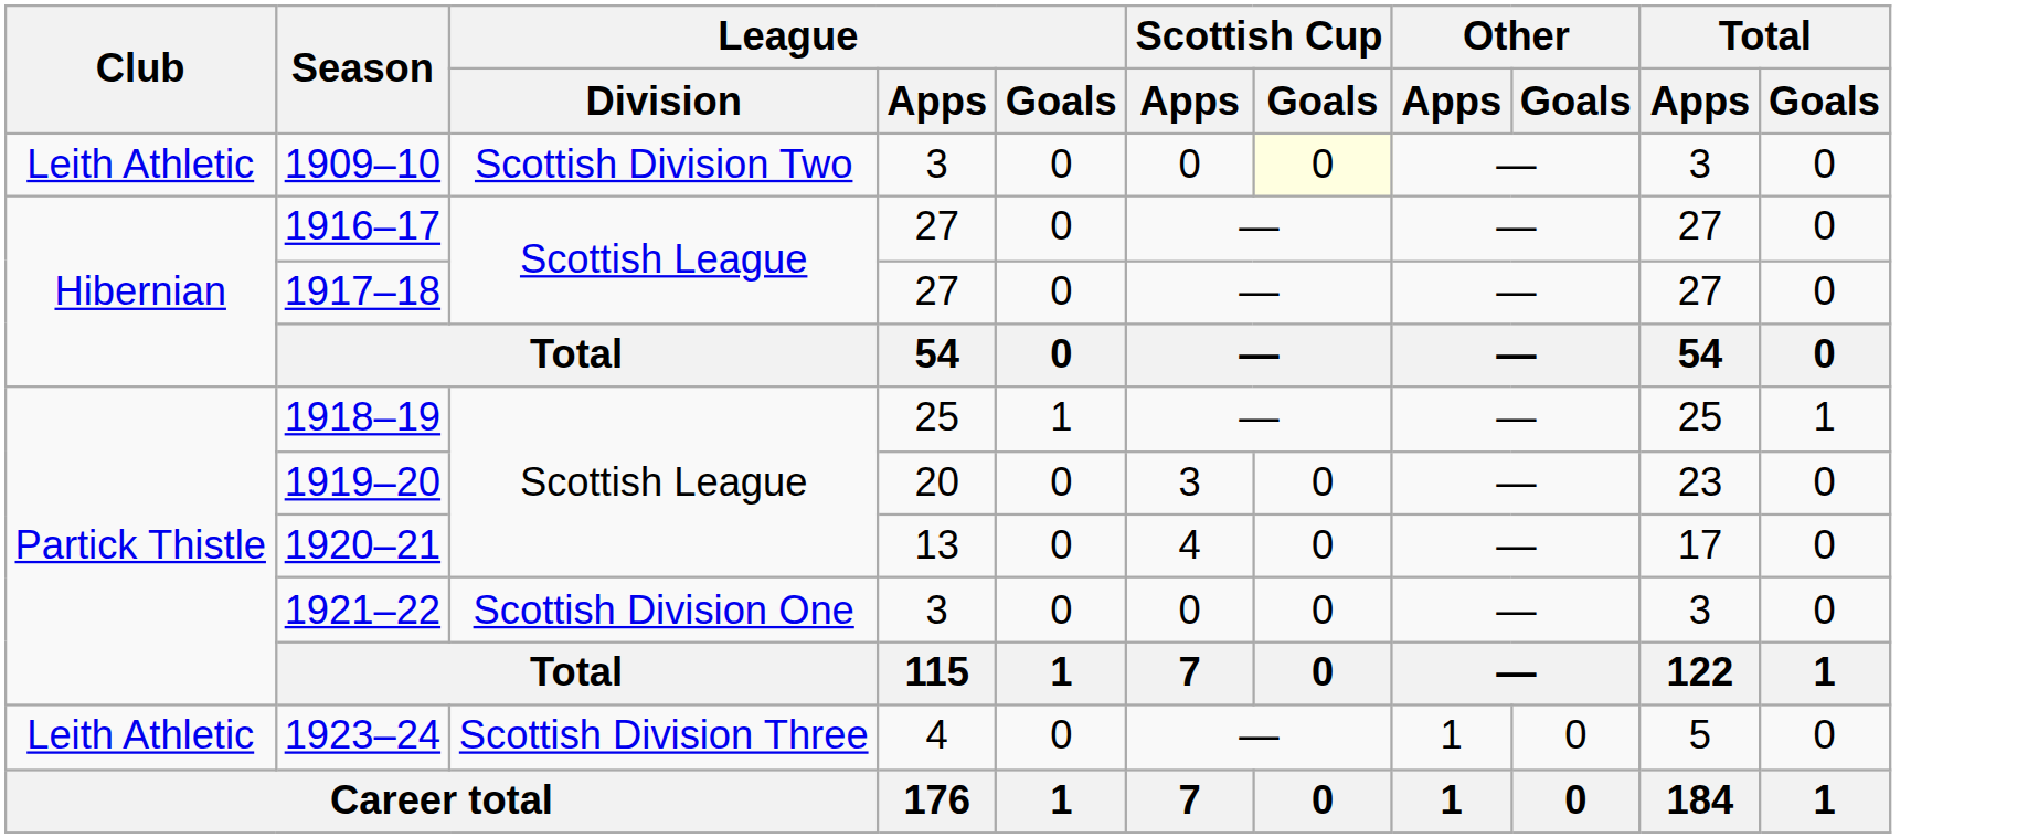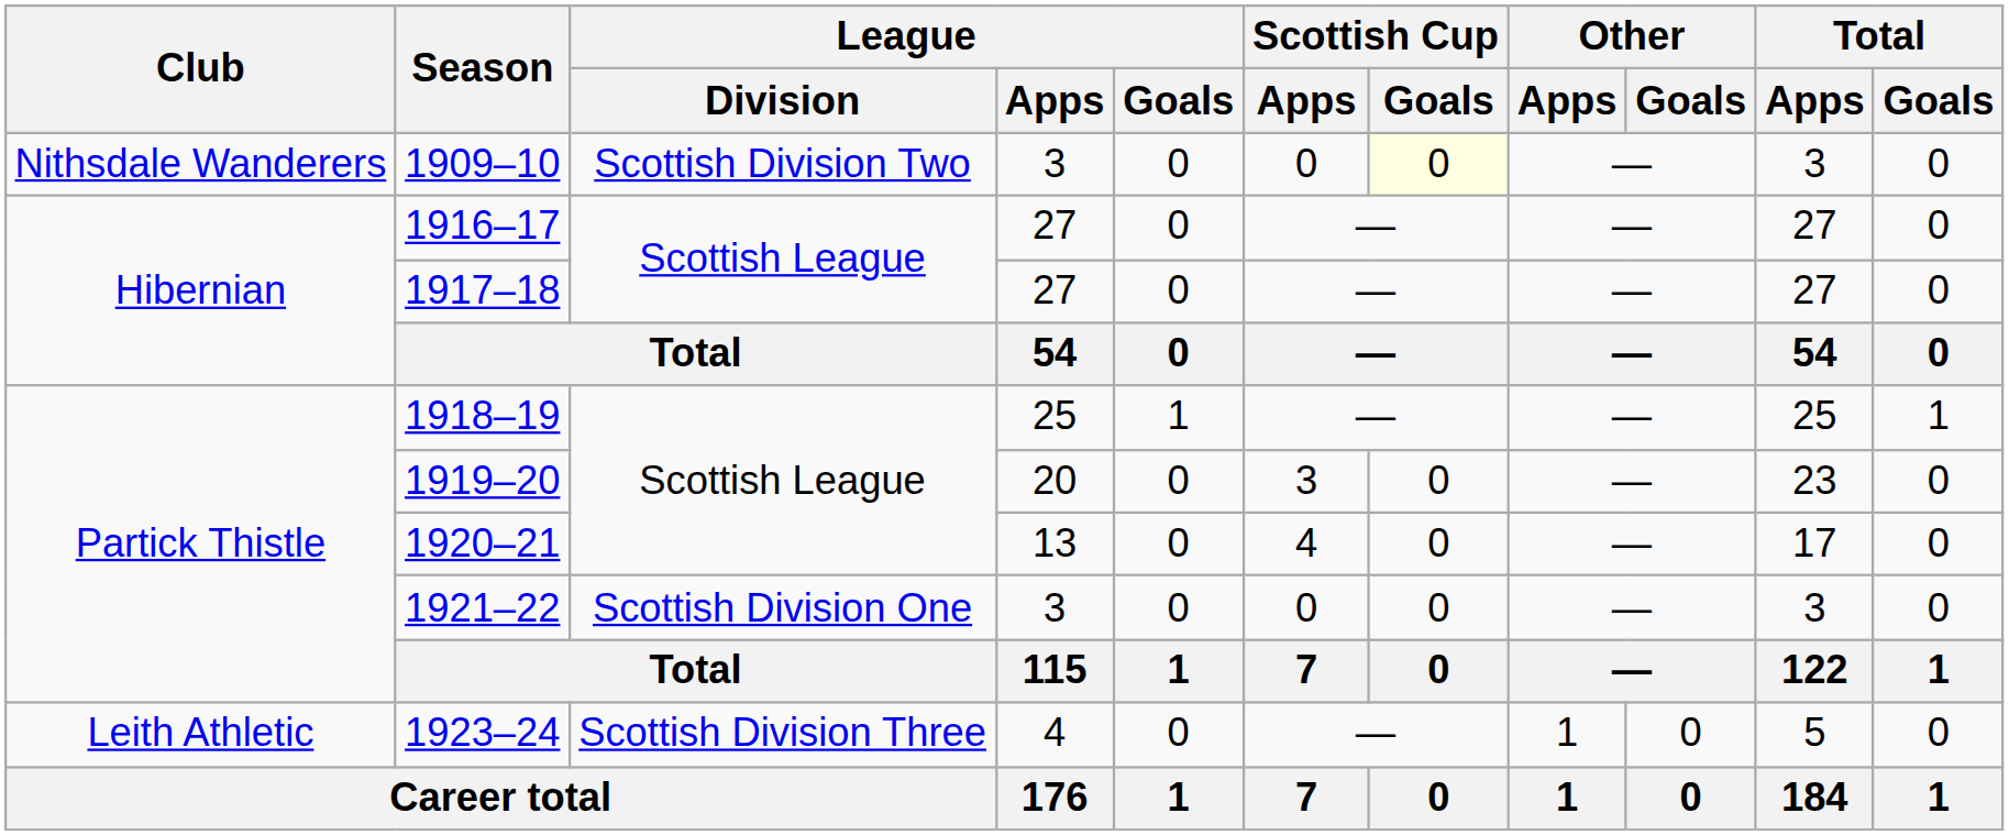1909–10 | Club: Leith Athletic -> Nithsdale Wanderers
